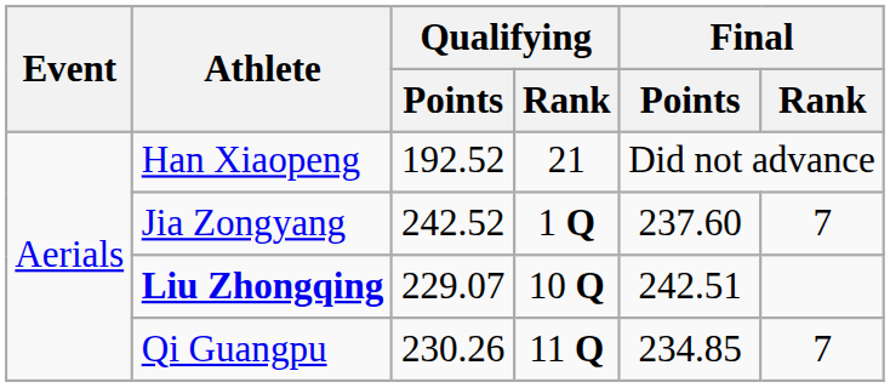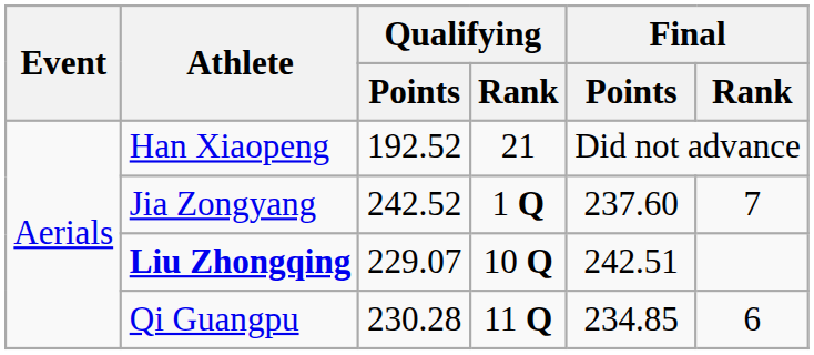Qi Guangpu | Qualifying / Points: 230.26 -> 230.28
Qi Guangpu | Final / Rank: 7 -> 6
